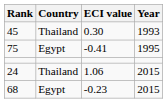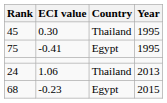columns swapped: Country <-> ECI value
45 | Year: 1993 -> 1995
24 | Year: 2015 -> 2013
